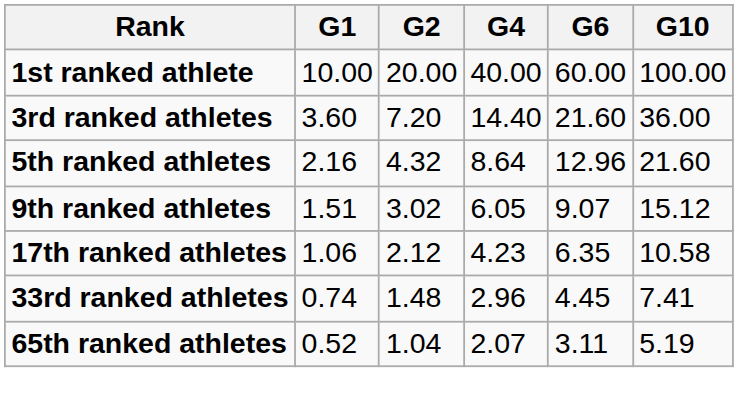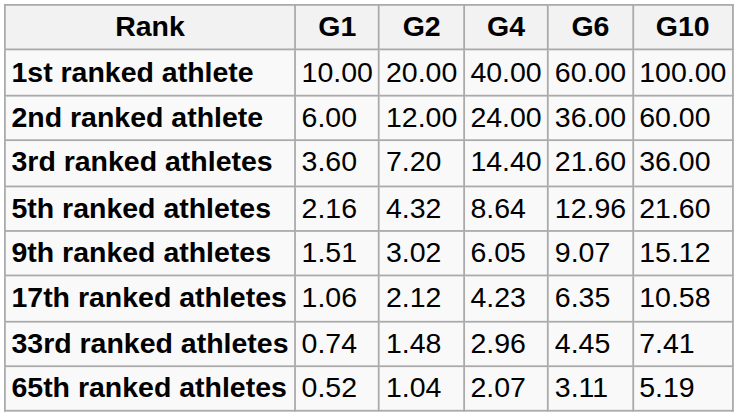+ row: 2nd ranked athlete | 6.00 | 12.00 | 24.00 | 36.00 | 60.00
